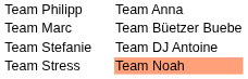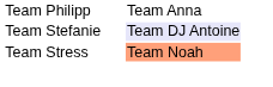- row: Team Marc | Team Büetzer Buebe
Team Stefanie | column 3: no background -> lavender background
